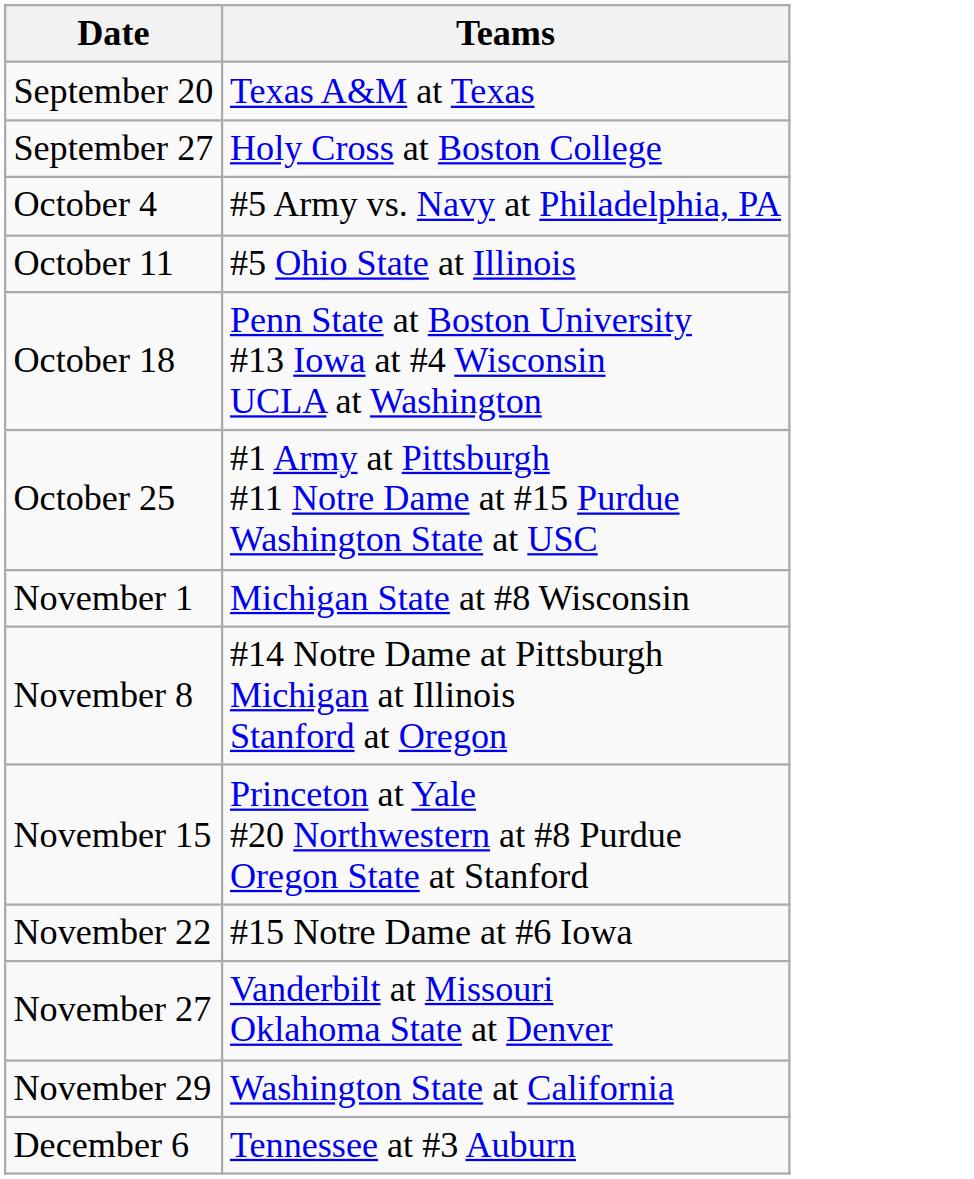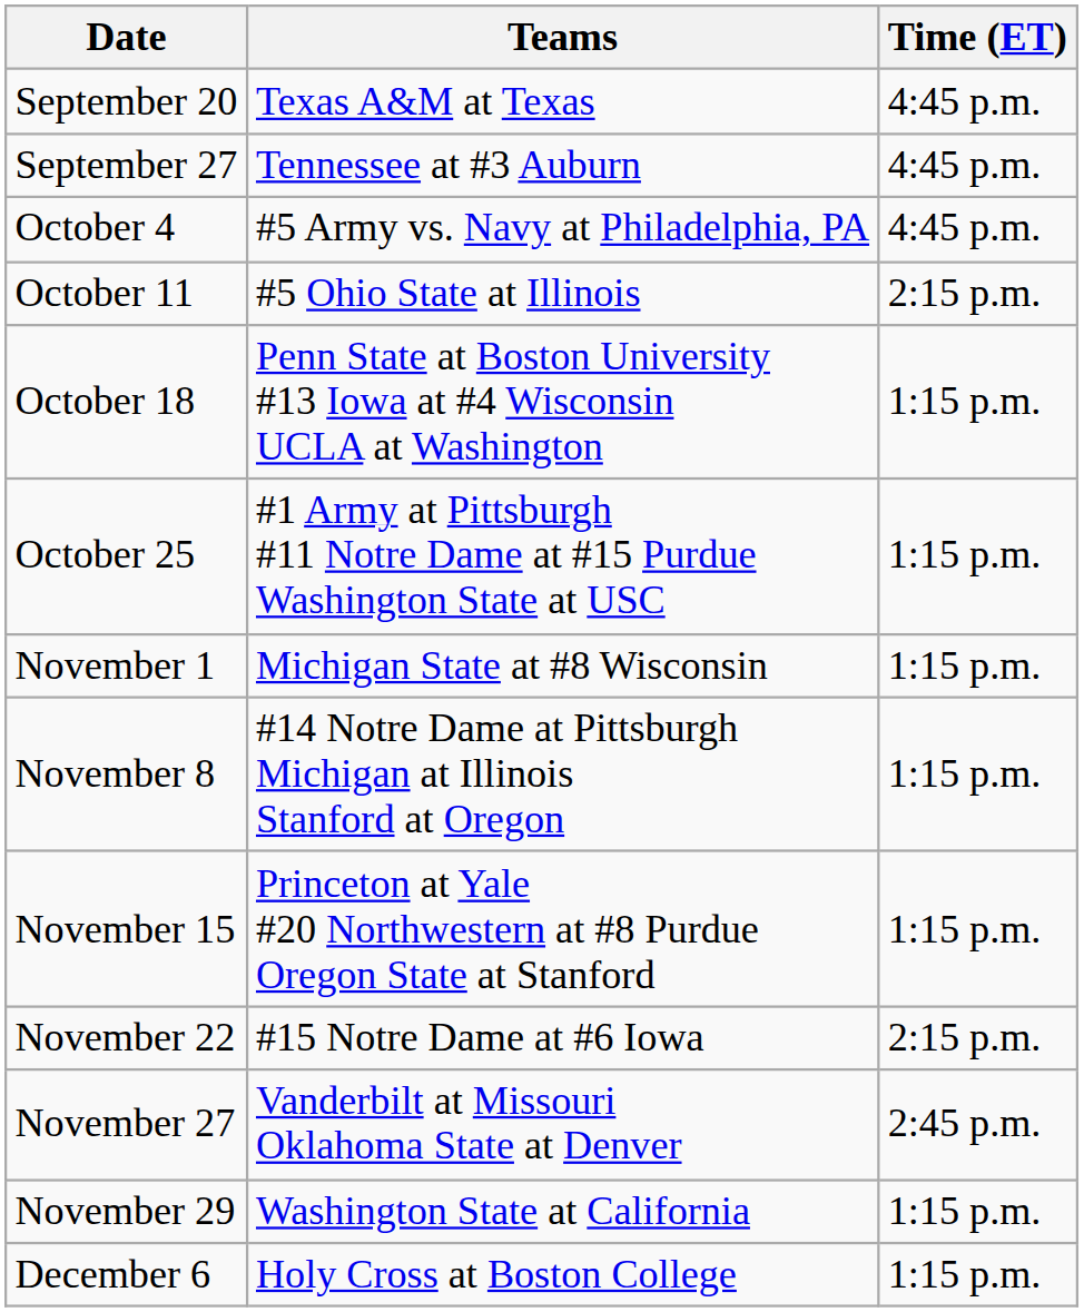+ column: Time (ET) | 4:45 p.m. | 4:45 p.m. | 4:45 p.m. | 2:15 p.m. | 1:15 p.m. | 1:15 p.m. | 1:15 p.m. | 1:15 p.m. | 1:15 p.m. | 2:15 p.m. | 2:45 p.m. | 1:15 p.m. | 1:15 p.m.
September 27 | Teams: Holy Cross at Boston College -> Tennessee at #3 Auburn
December 6 | Teams: Tennessee at #3 Auburn -> Holy Cross at Boston College
